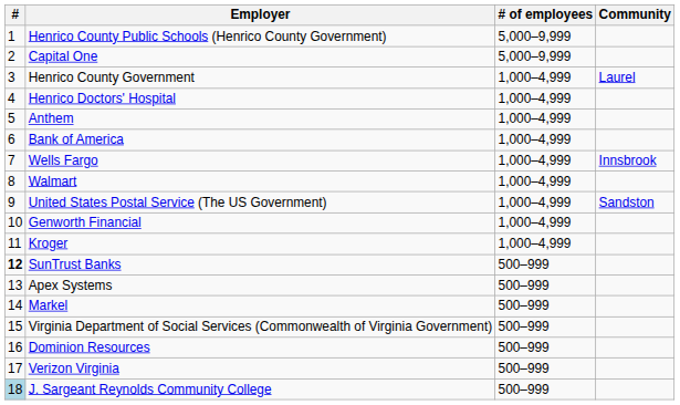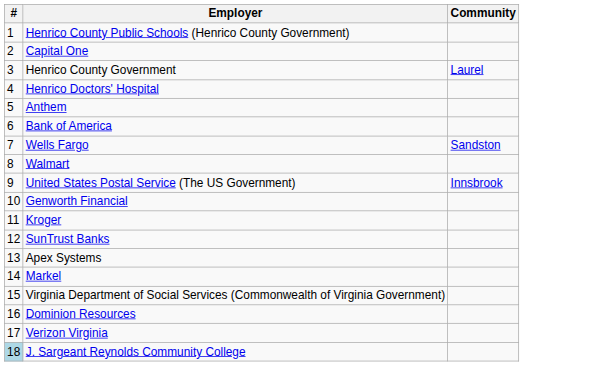- column: # of employees | 5,000–9,999 | 5,000–9,999 | 1,000–4,999 | 1,000–4,999 | 1,000–4,999 | 1,000–4,999 | 1,000–4,999 | 1,000–4,999 | 1,000–4,999 | 1,000–4,999 | 1,000–4,999 | 500–999 | 500–999 | 500–999 | 500–999 | 500–999 | 500–999 | 500–999
Wells Fargo | Community: Innsbrook -> Sandston
United States Postal Service (The US Government) | Community: Sandston -> Innsbrook
SunTrust Banks | #: bold -> normal
